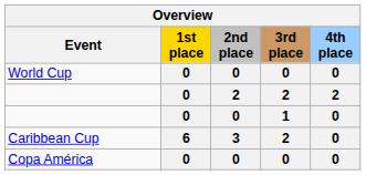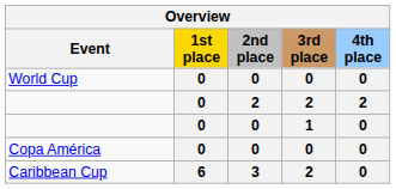rows swapped: Caribbean Cup <-> Copa América
